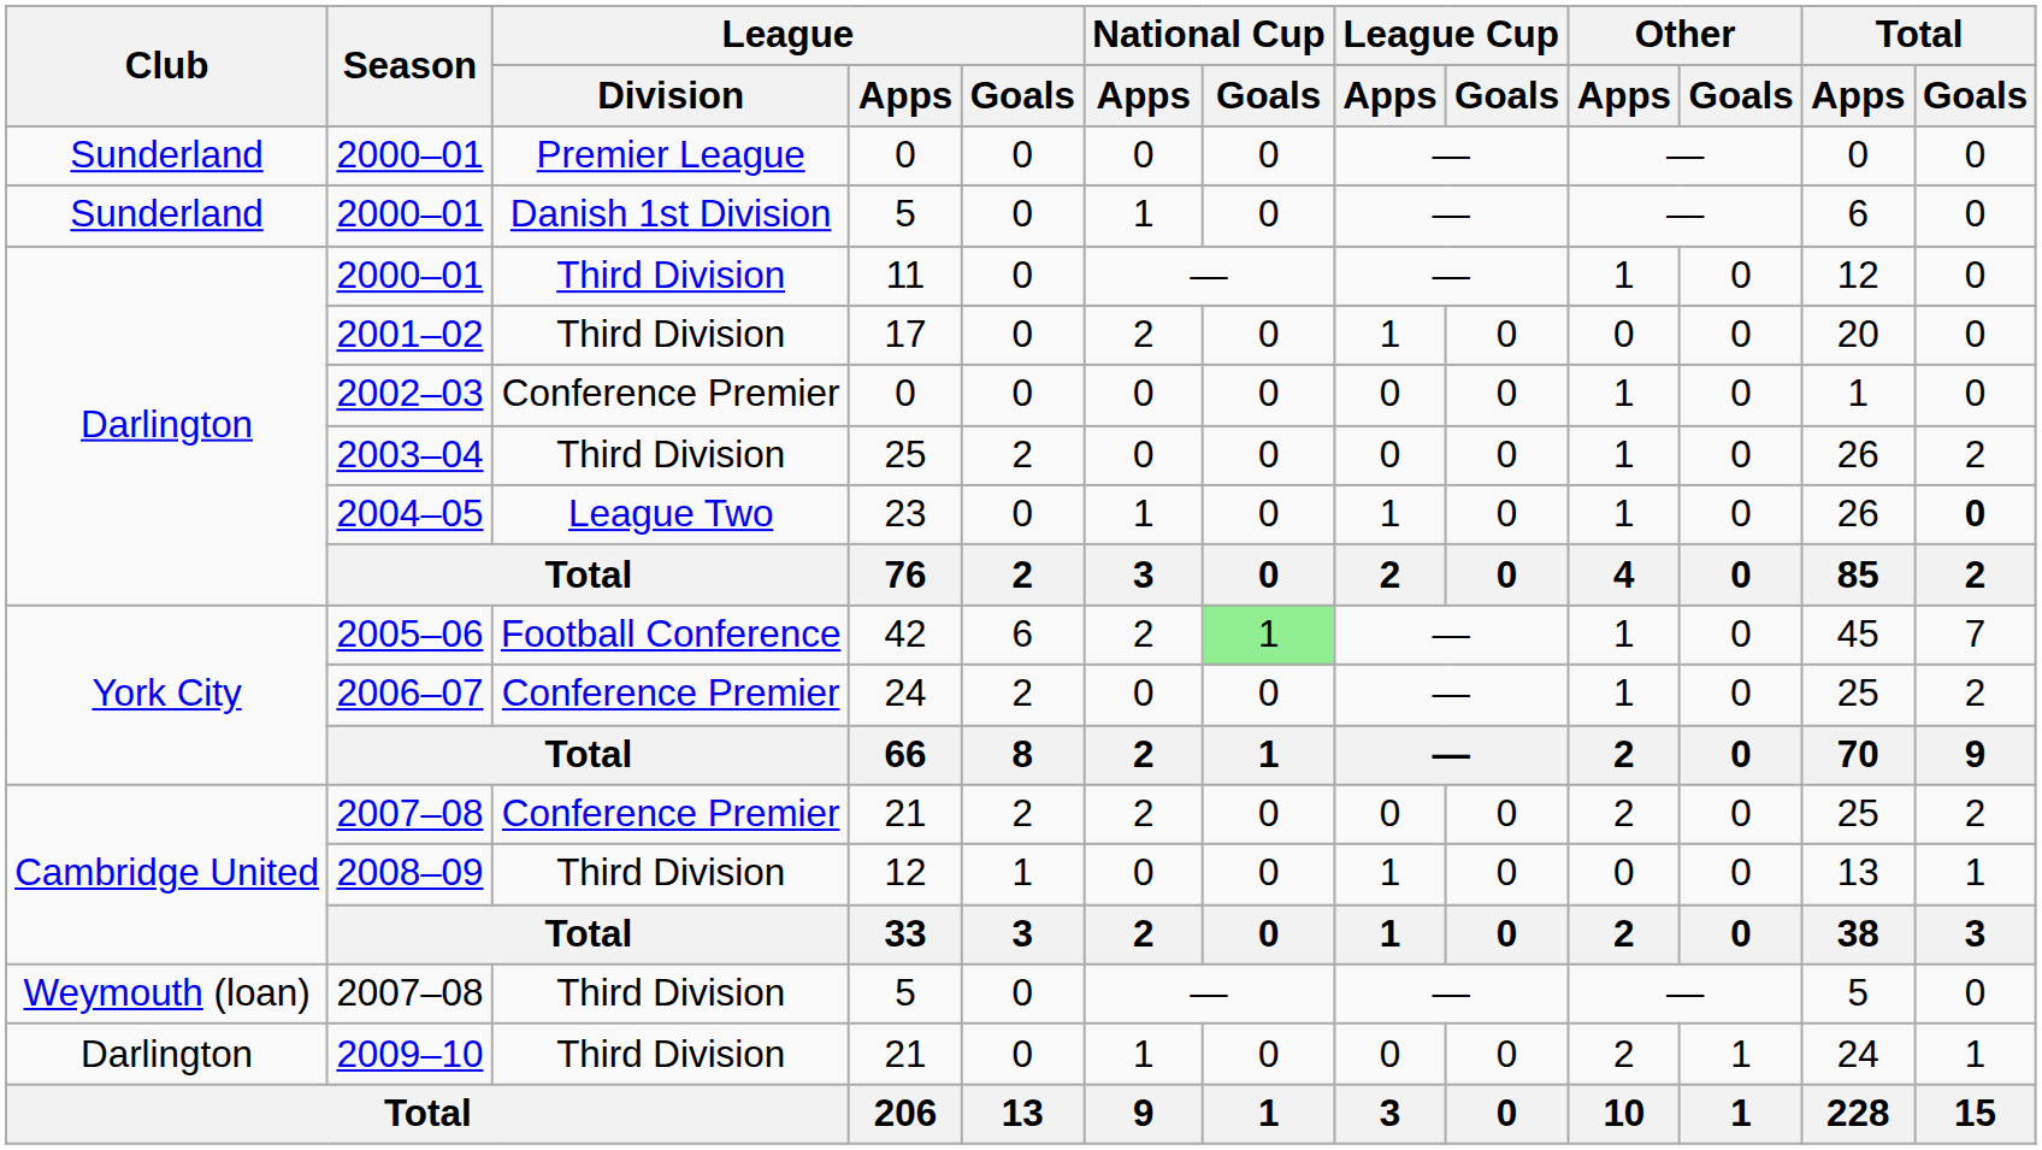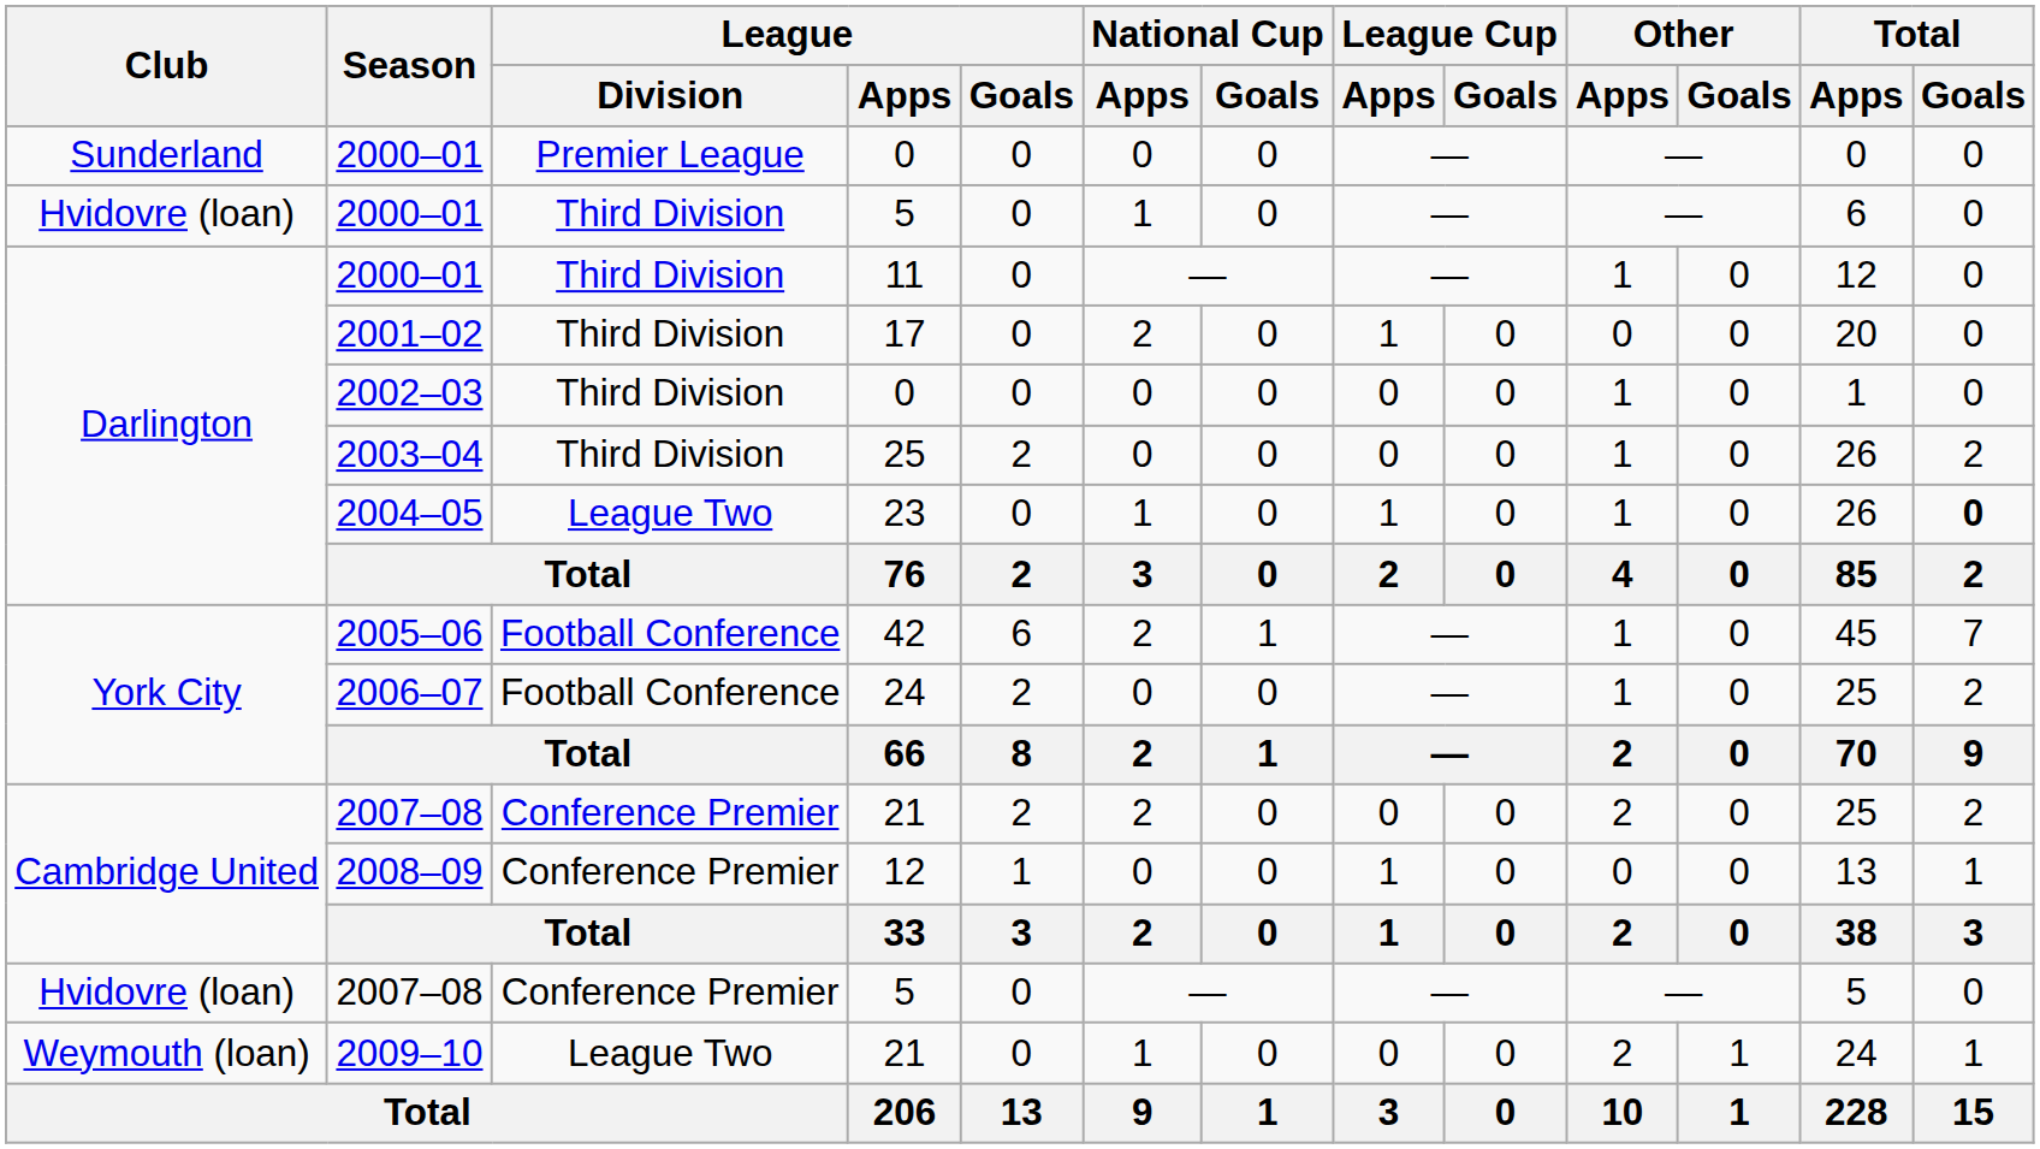2000–01 / 5 | Club: Sunderland -> Hvidovre (loan)
2000–01 / 5 | League / Division: Danish 1st Division -> Third Division
2002–03 | League / Division: Conference Premier -> Third Division
2005–06 | National Cup / Goals: lightgreen background -> no background
2006–07 | League / Division: Conference Premier -> Football Conference
2008–09 | League / Division: Third Division -> Conference Premier
2007–08 / 5 | Club: Weymouth (loan) -> Hvidovre (loan)
2007–08 / 5 | League / Division: Third Division -> Conference Premier
2009–10 | Club: Darlington -> Weymouth (loan)
2009–10 | League / Division: Third Division -> League Two
